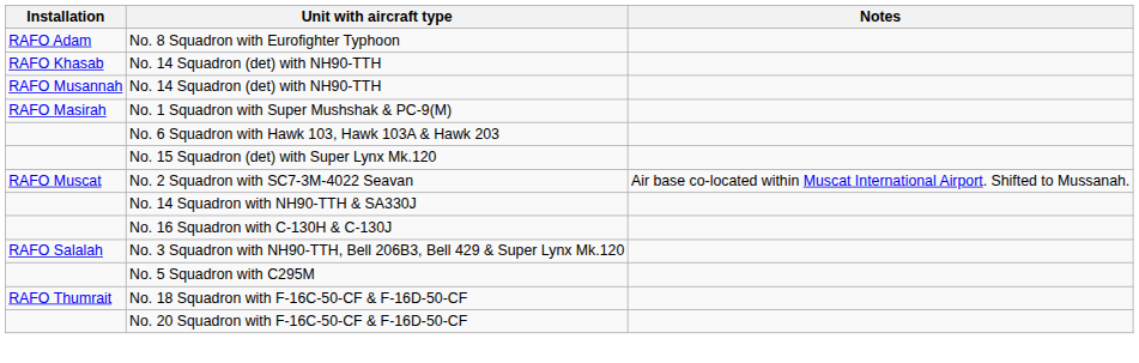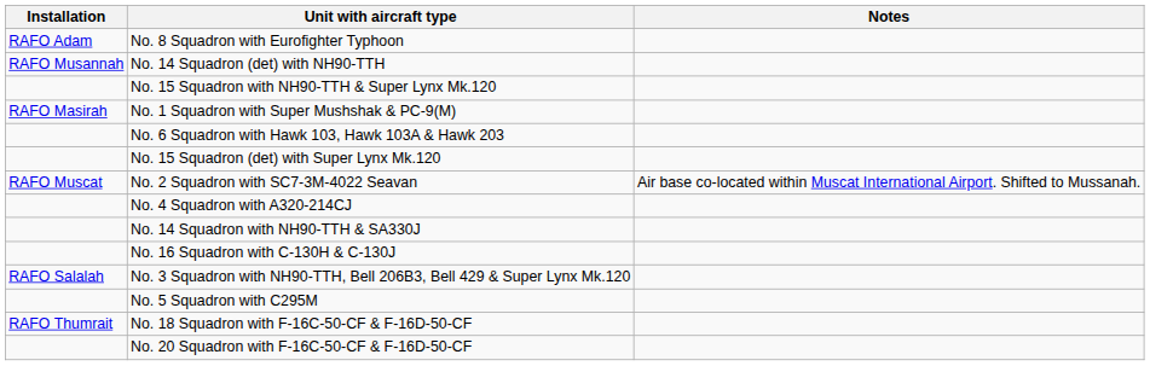- row: RAFO Khasab | No. 14 Squadron (det) with NH90-TTH
+ row: No. 15 Squadron with NH90-TTH & Super Lynx Mk.120
+ row: No. 4 Squadron with A320-214CJ
